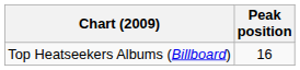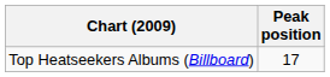Top Heatseekers Albums (Billboard) | Peak position: 16 -> 17
